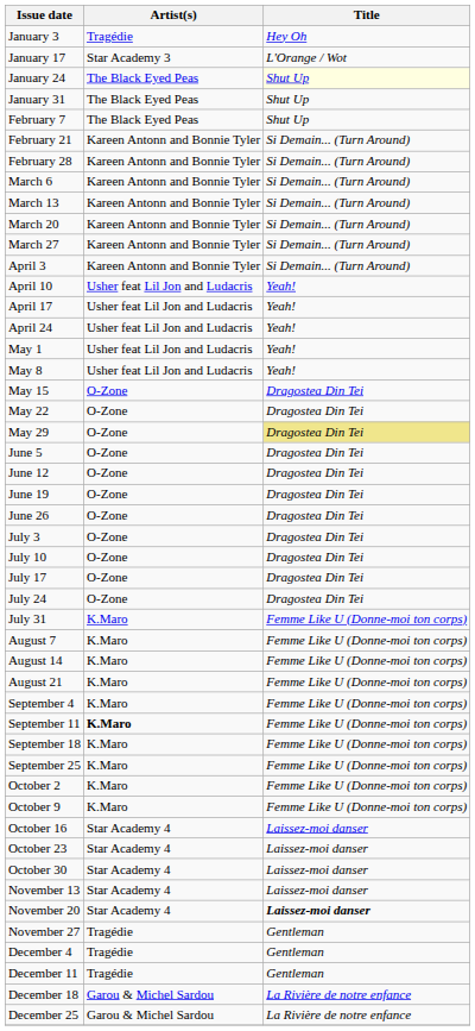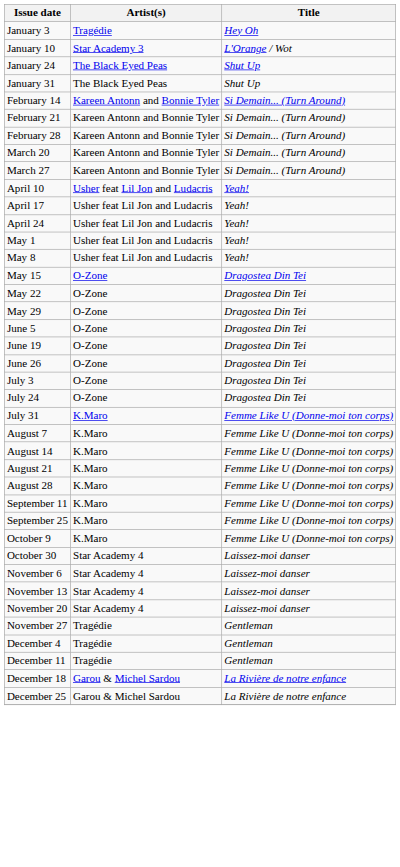+ row: January 10 | Star Academy 3 | L'Orange / Wot
- row: January 17 | Star Academy 3 | L'Orange / Wot
January 24 | Title: lightyellow background -> no background
- row: February 7 | The Black Eyed Peas | Shut Up
+ row: February 14 | Kareen Antonn and Bonnie Tyler | Si Demain... (Turn Around)
- row: March 6 | Kareen Antonn and Bonnie Tyler | Si Demain... (Turn Around)
- row: March 13 | Kareen Antonn and Bonnie Tyler | Si Demain... (Turn Around)
- row: April 3 | Kareen Antonn and Bonnie Tyler | Si Demain... (Turn Around)
May 29 | Title: khaki background -> no background
- row: June 12 | O-Zone | Dragostea Din Tei
- row: July 10 | O-Zone | Dragostea Din Tei
- row: July 17 | O-Zone | Dragostea Din Tei
+ row: August 28 | K.Maro | Femme Like U (Donne-moi ton corps)
- row: September 4 | K.Maro | Femme Like U (Donne-moi ton corps)
September 11 | Artist(s): bold -> normal
- row: September 18 | K.Maro | Femme Like U (Donne-moi ton corps)
- row: October 2 | K.Maro | Femme Like U (Donne-moi ton corps)
- row: October 16 | Star Academy 4 | Laissez-moi danser
- row: October 23 | Star Academy 4 | Laissez-moi danser
+ row: November 6 | Star Academy 4 | Laissez-moi danser
November 20 | Title: bold -> normal
